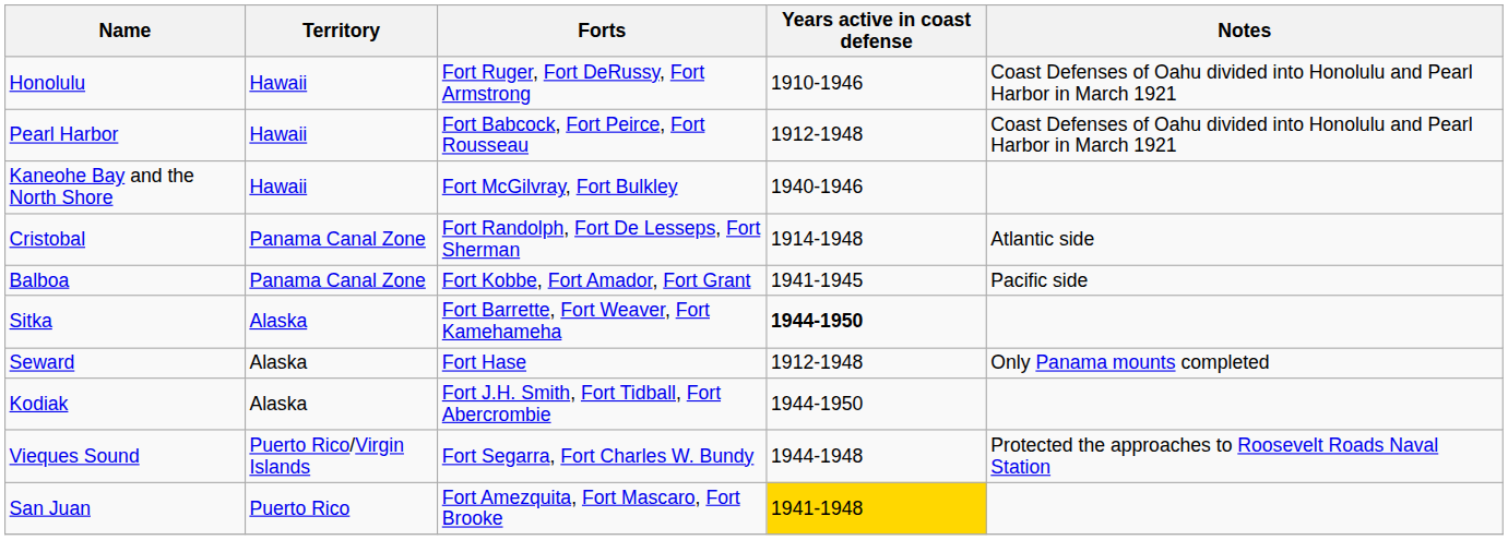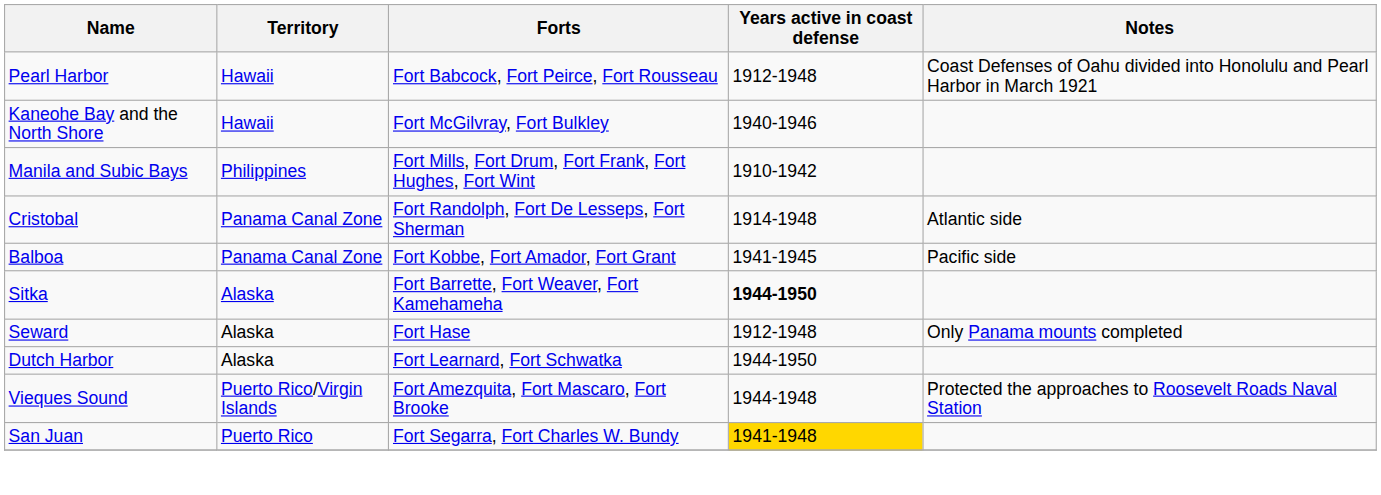- row: Honolulu | Hawaii | Fort Ruger, Fort DeRussy, Fort Armstrong | 1910-1946 | Coast Defenses of Oahu divided into Honolulu and Pearl Harbor in March 1921
+ row: Manila and Subic Bays | Philippines | Fort Mills, Fort Drum, Fort Frank, Fort Hughes, Fort Wint | 1910-1942
- row: Kodiak | Alaska | Fort J.H. Smith, Fort Tidball, Fort Abercrombie | 1944-1950
+ row: Dutch Harbor | Alaska | Fort Learnard, Fort Schwatka | 1944-1950
Vieques Sound | Forts: Fort Segarra, Fort Charles W. Bundy -> Fort Amezquita, Fort Mascaro, Fort Brooke
San Juan | Forts: Fort Amezquita, Fort Mascaro, Fort Brooke -> Fort Segarra, Fort Charles W. Bundy
